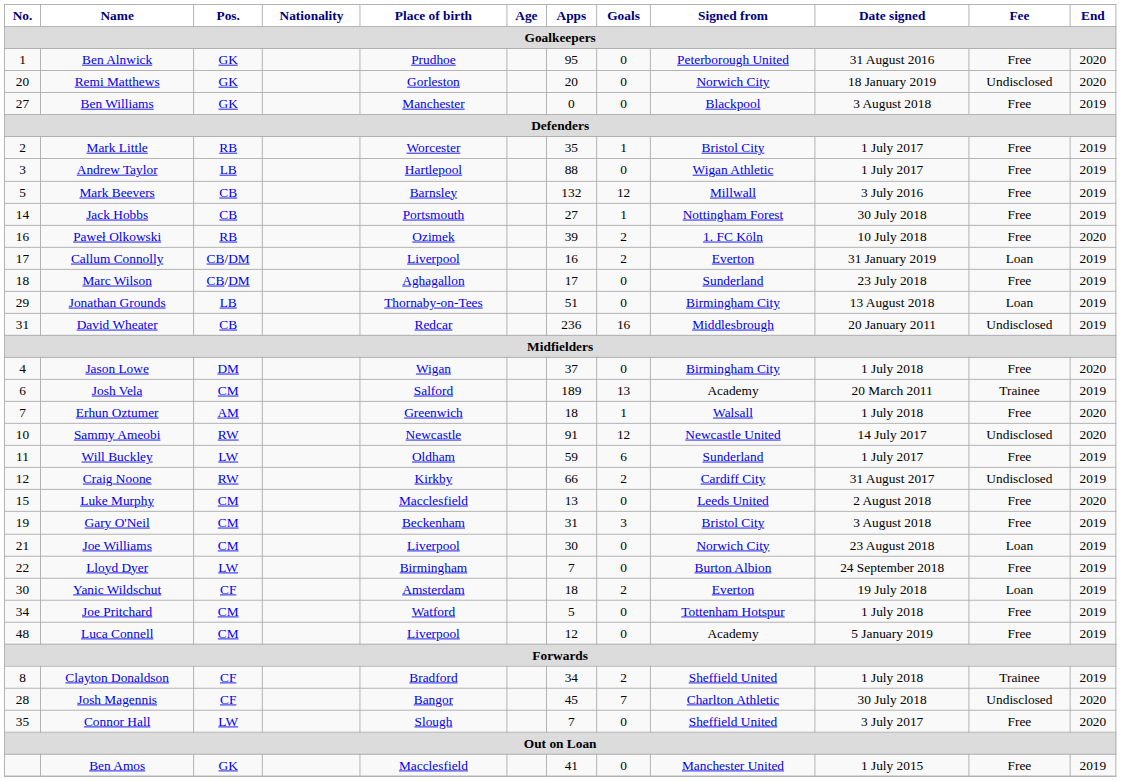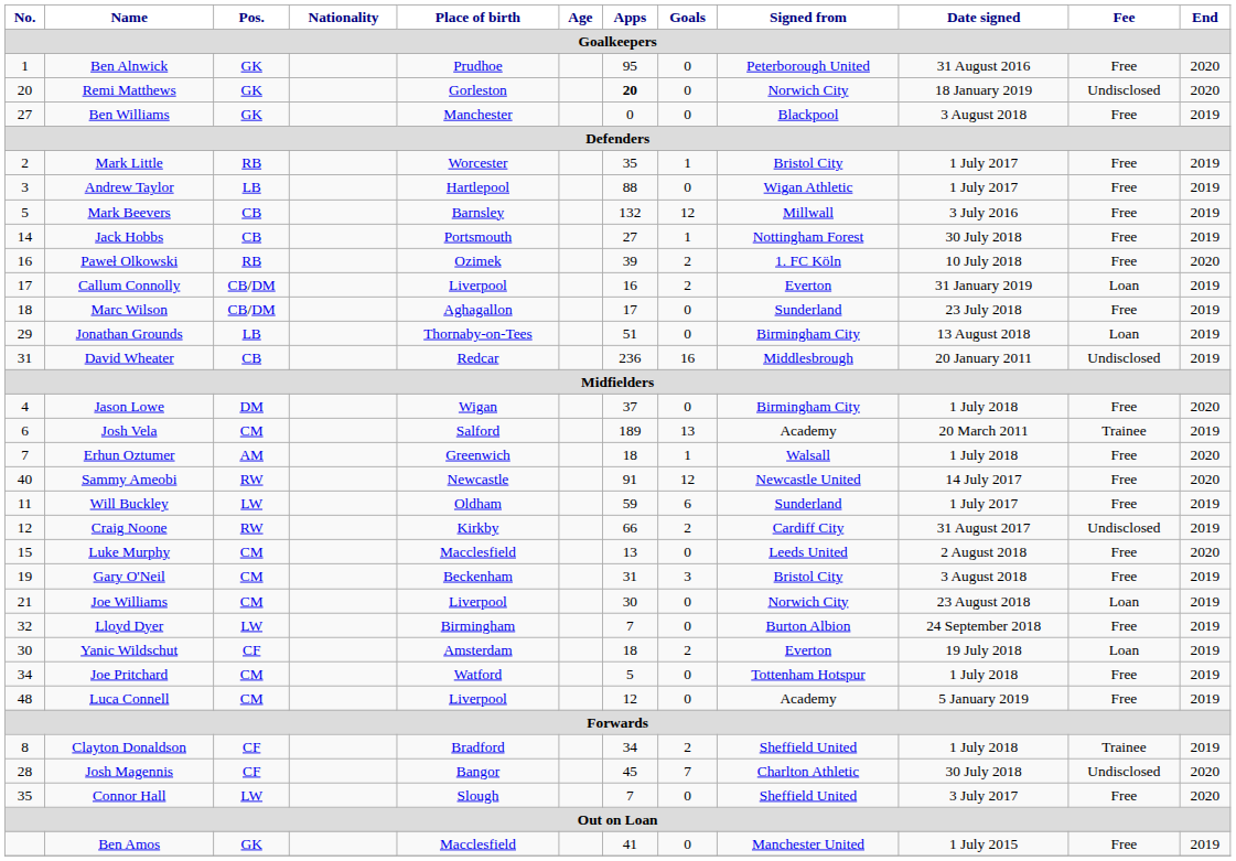Remi Matthews | Apps: normal -> bold
Sammy Ameobi | No.: 10 -> 40
Sammy Ameobi | Fee: Undisclosed -> Free
Lloyd Dyer | No.: 22 -> 32
